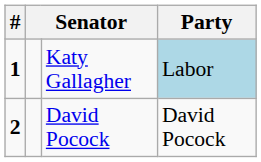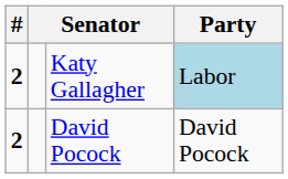Katy Gallagher | #: 1 -> 2
